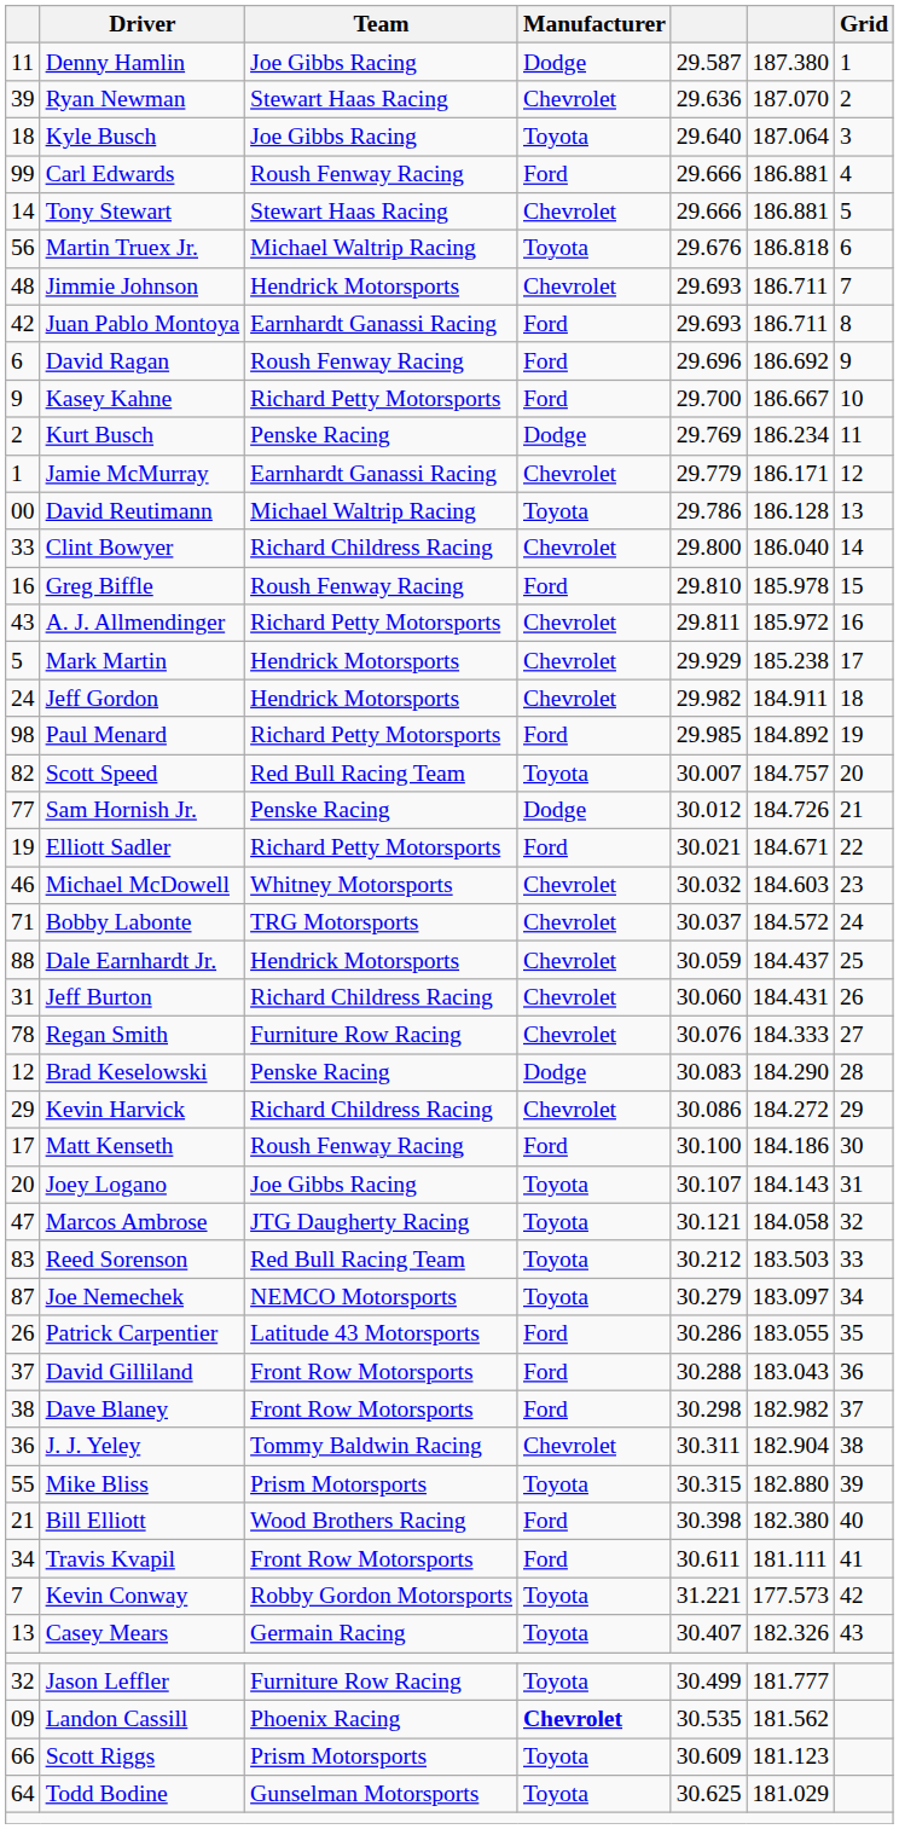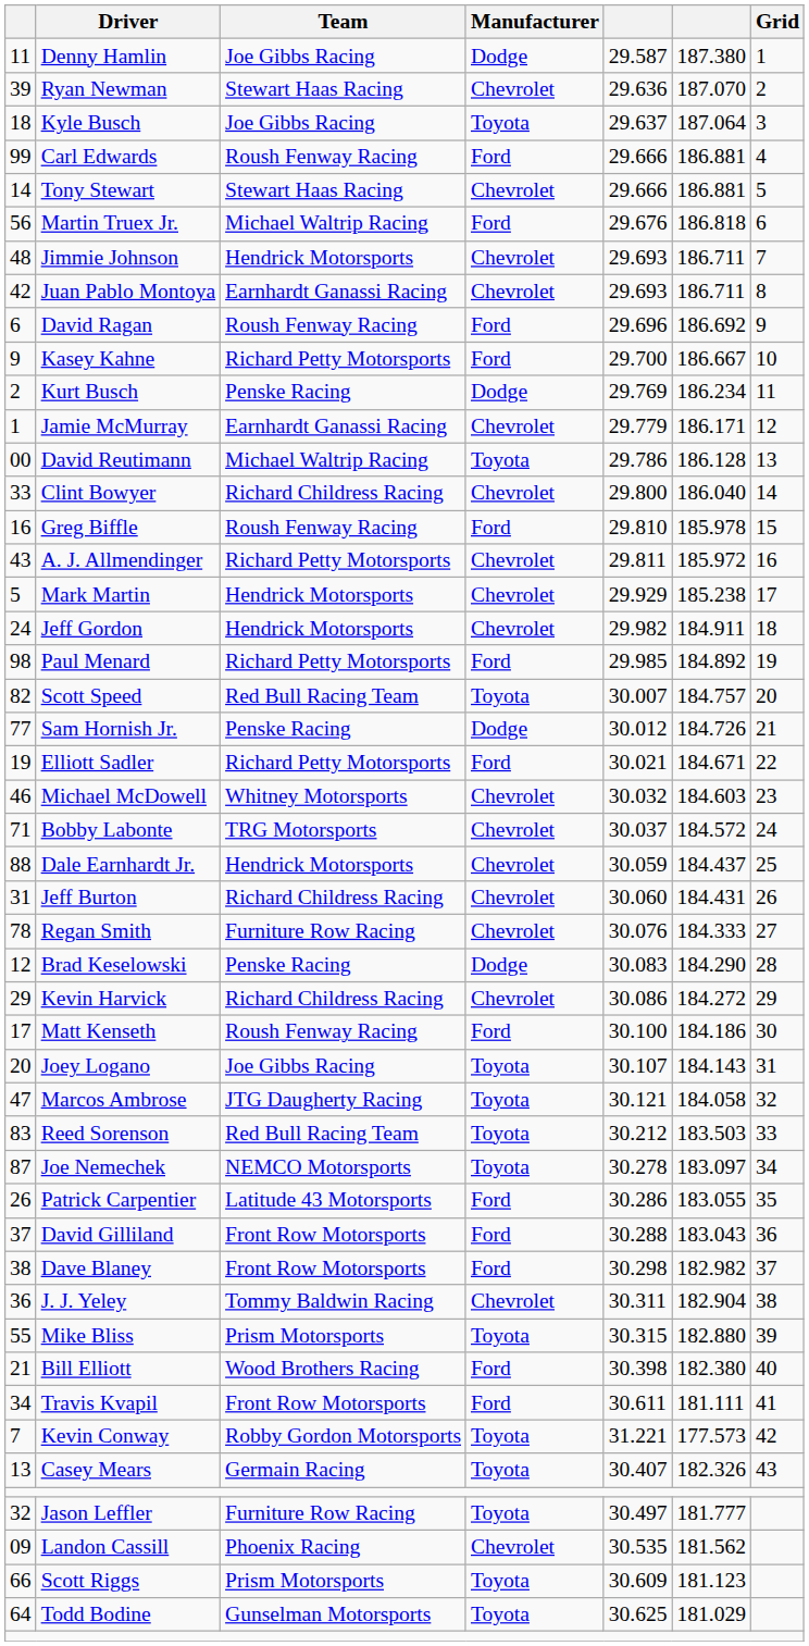Kyle Busch | column 5: 29.640 -> 29.637
Martin Truex Jr. | Manufacturer: Toyota -> Ford
Juan Pablo Montoya | Manufacturer: Ford -> Chevrolet
Joe Nemechek | column 5: 30.279 -> 30.278
Jason Leffler | column 5: 30.499 -> 30.497
Landon Cassill | Manufacturer: bold -> normal
